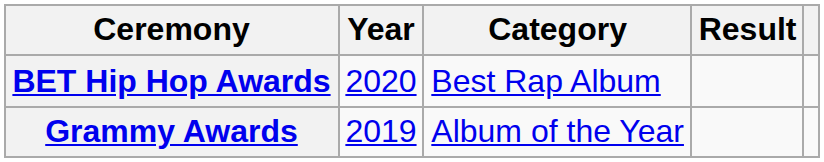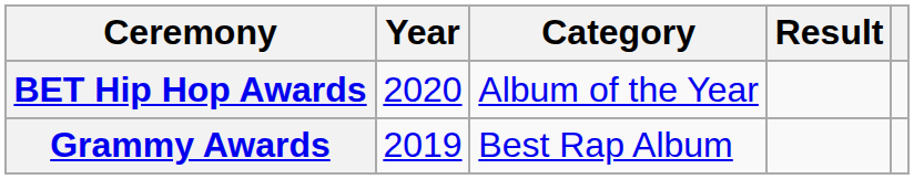BET Hip Hop Awards | Category: Best Rap Album -> Album of the Year
Grammy Awards | Category: Album of the Year -> Best Rap Album
